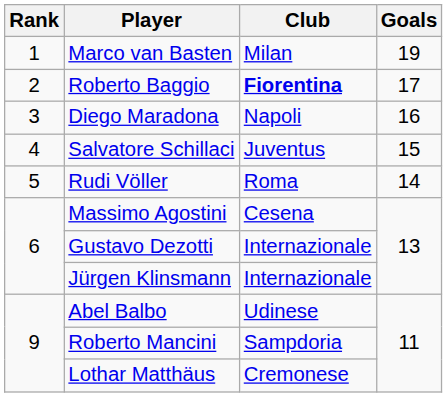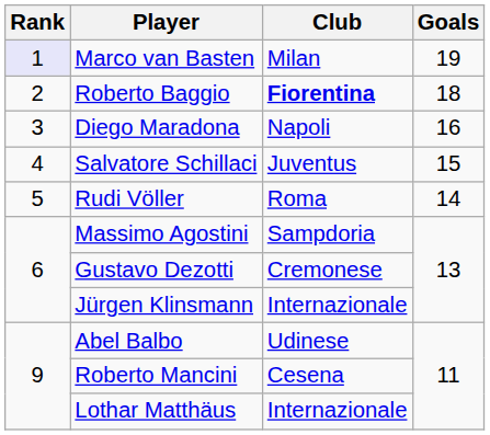Marco van Basten | Rank: no background -> lavender background
Roberto Baggio | Goals: 17 -> 18
Massimo Agostini | Club: Cesena -> Sampdoria
Gustavo Dezotti | Club: Internazionale -> Cremonese
Roberto Mancini | Club: Sampdoria -> Cesena
Lothar Matthäus | Club: Cremonese -> Internazionale
